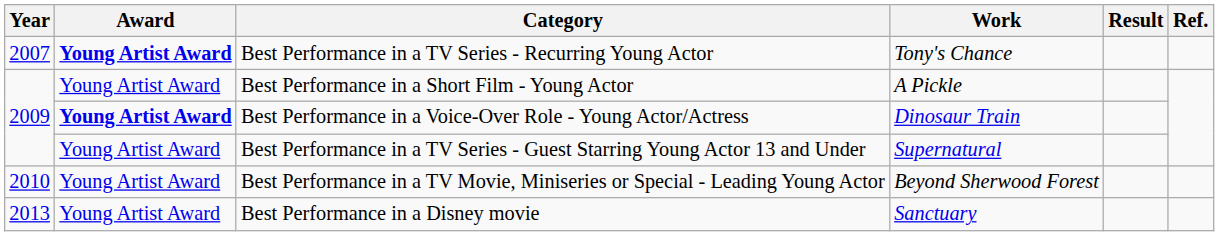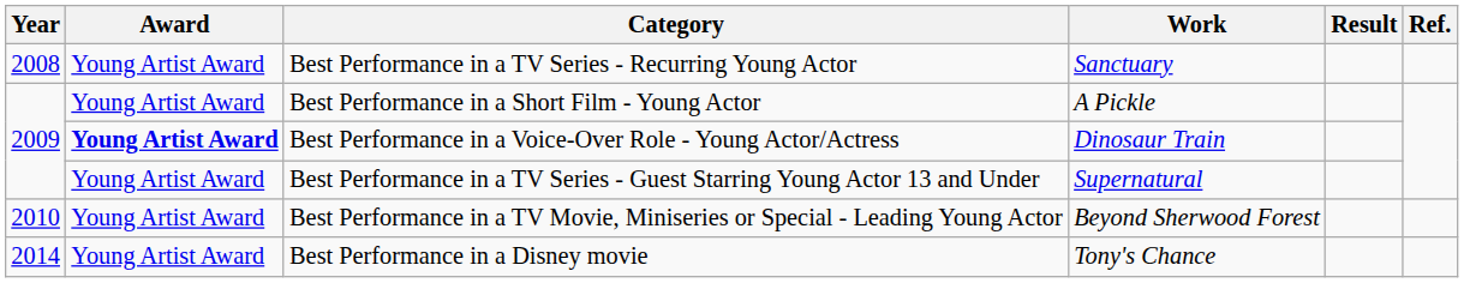Best Performance in a TV Series - Recurring Young Actor | Year: 2007 -> 2008
Best Performance in a TV Series - Recurring Young Actor | Award: bold -> normal
Best Performance in a TV Series - Recurring Young Actor | Work: Tony's Chance -> Sanctuary
Best Performance in a Disney movie | Year: 2013 -> 2014
Best Performance in a Disney movie | Work: Sanctuary -> Tony's Chance
